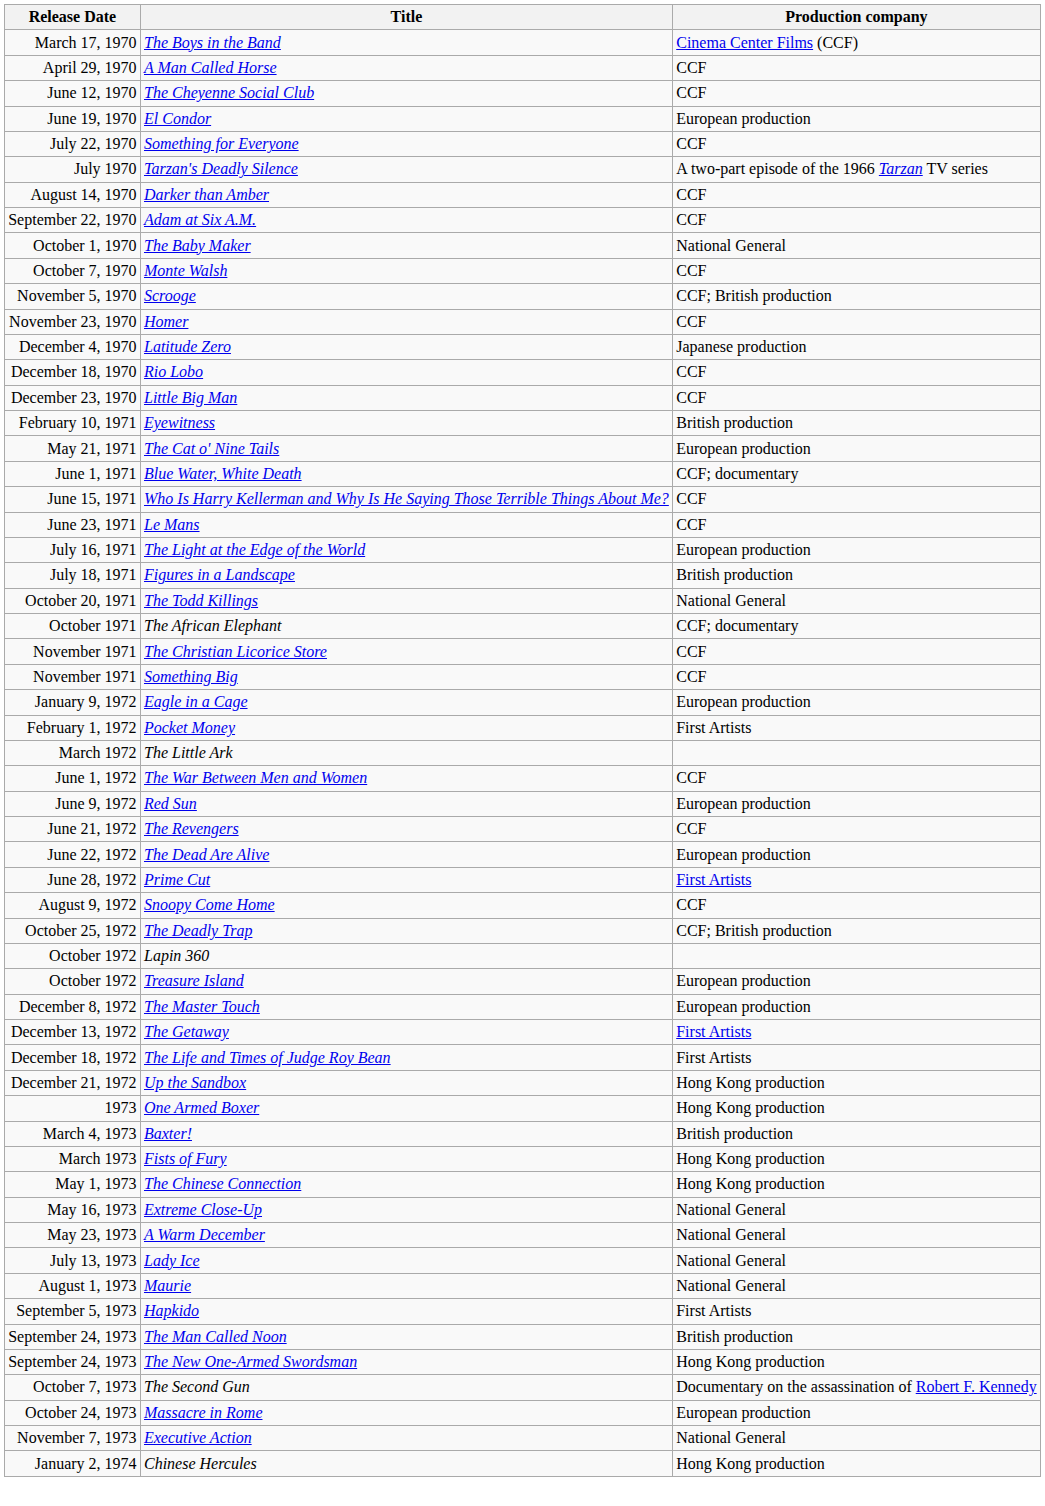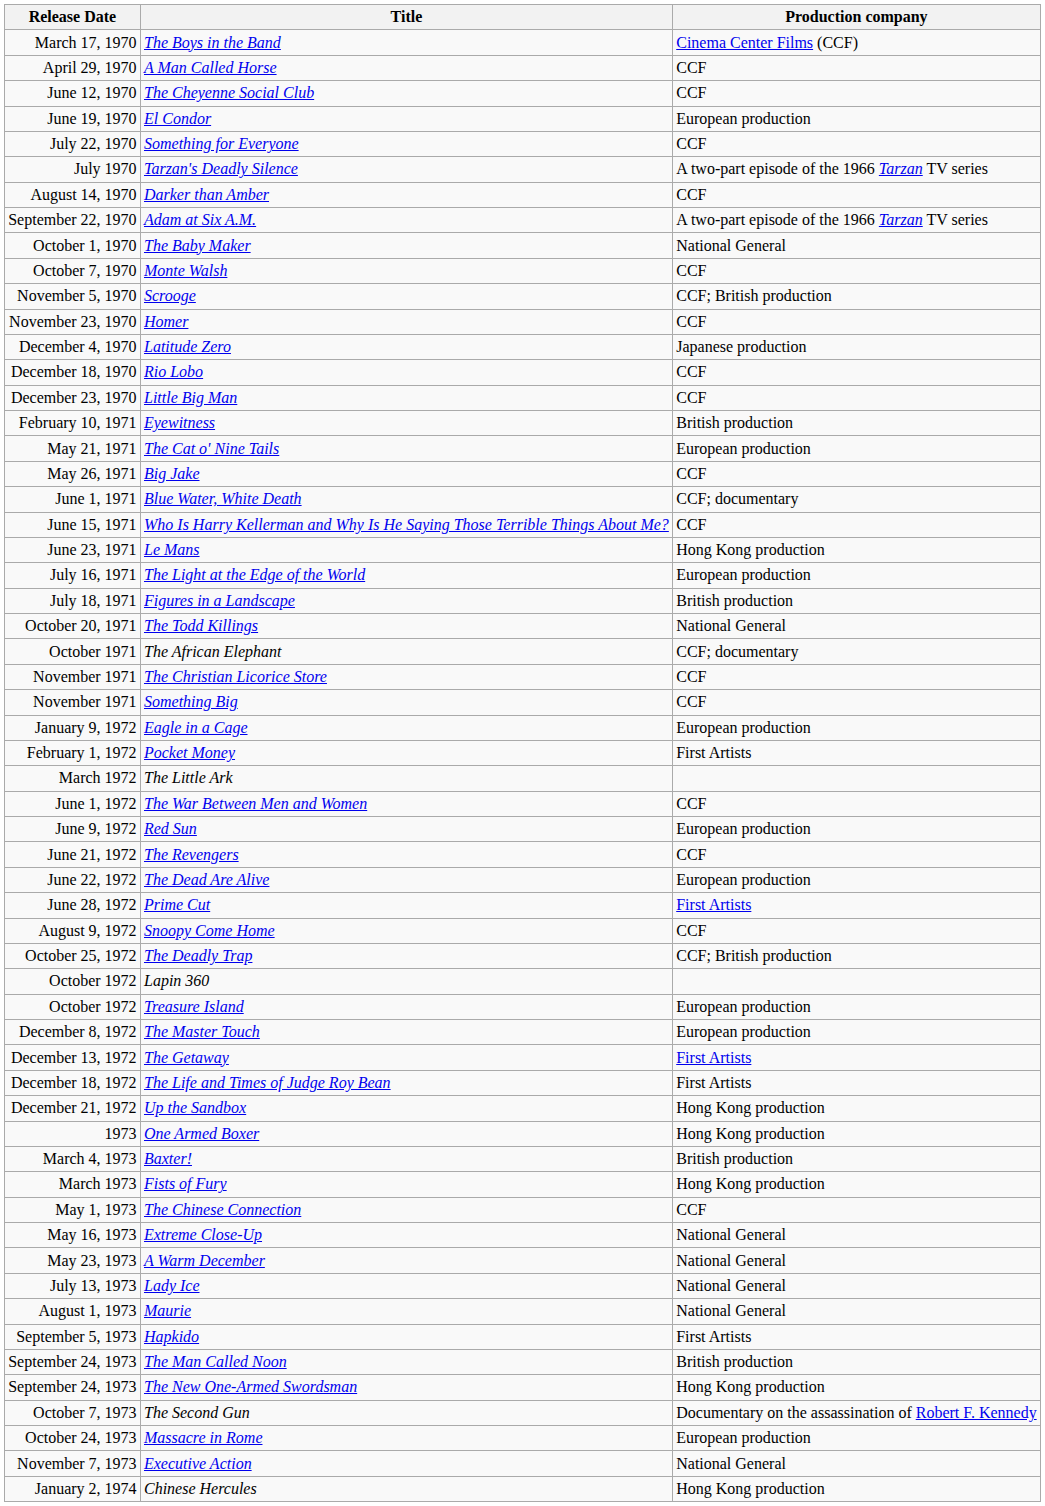Adam at Six A.M. | Production company: CCF -> A two-part episode of the 1966 Tarzan TV series
+ row: May 26, 1971 | Big Jake | CCF
Le Mans | Production company: CCF -> Hong Kong production
The Chinese Connection | Production company: Hong Kong production -> CCF
